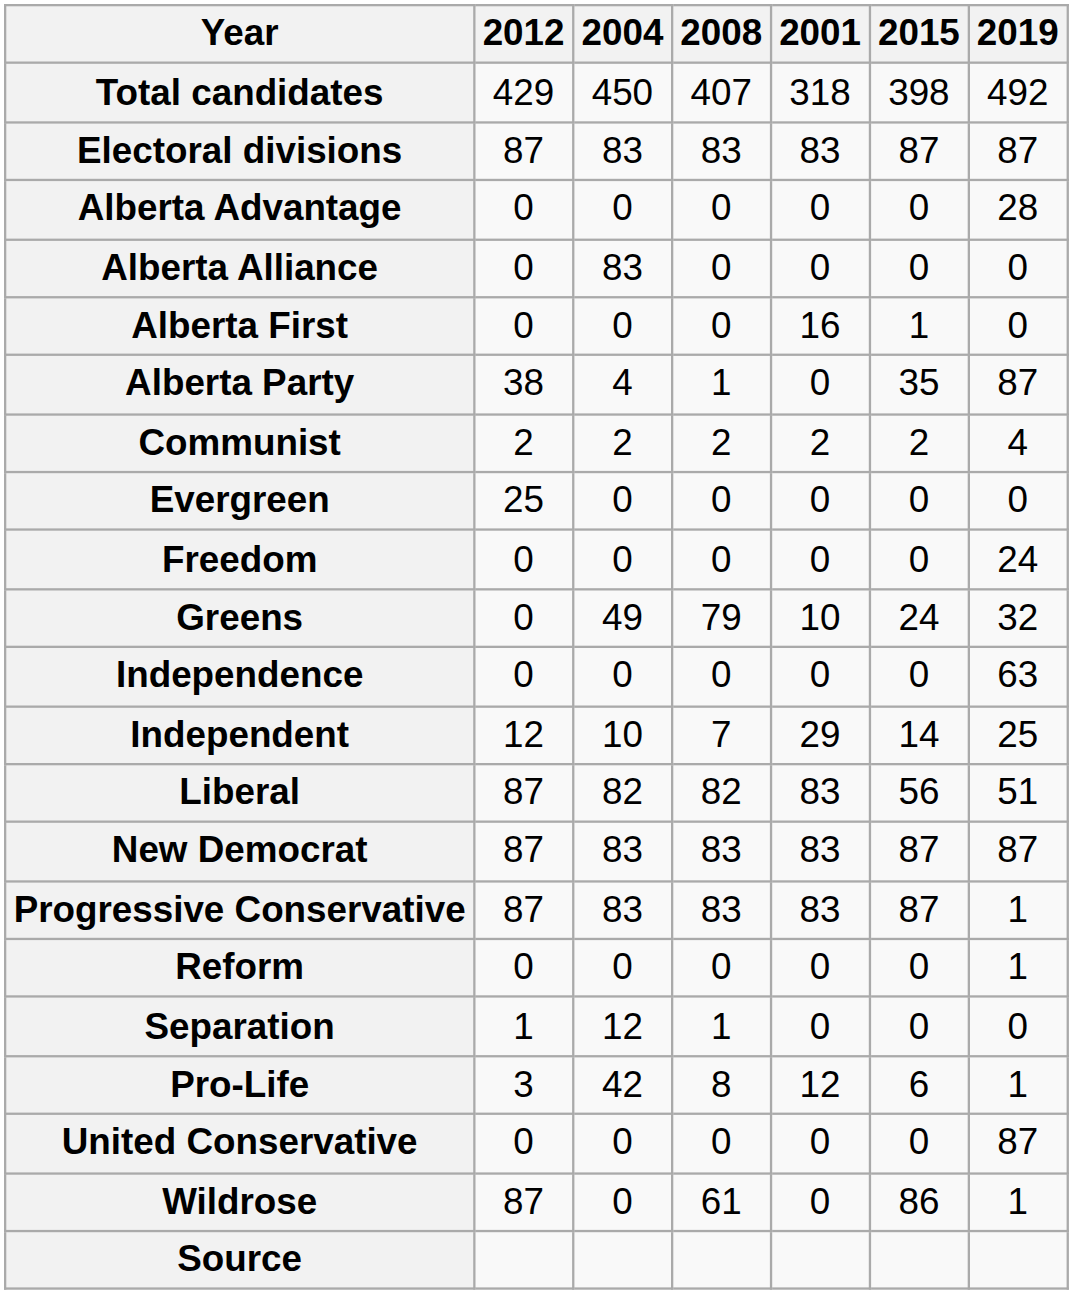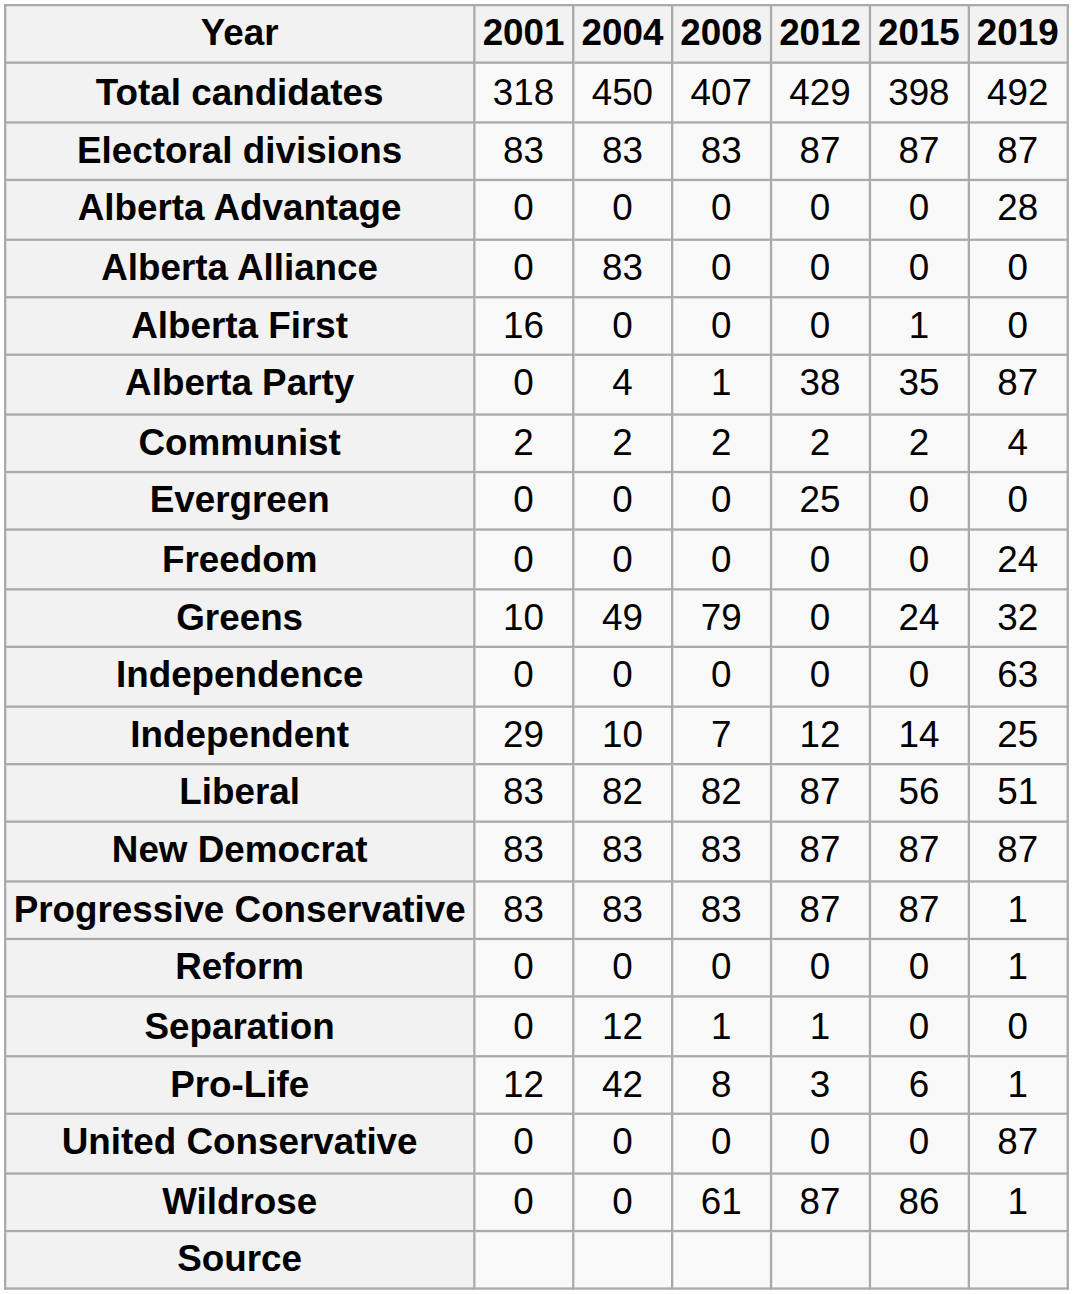columns swapped: 2001 <-> 2012
